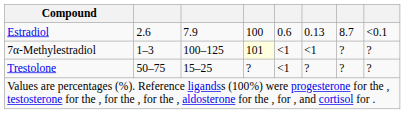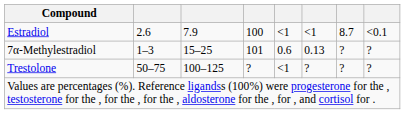Estradiol | column 5: 0.6 -> <1
Estradiol | column 6: 0.13 -> <1
7α-Methylestradiol | column 3: 100–125 -> 15–25
7α-Methylestradiol | column 4: lightyellow background -> no background
7α-Methylestradiol | column 5: <1 -> 0.6
7α-Methylestradiol | column 6: <1 -> 0.13
Trestolone | column 3: 15–25 -> 100–125
